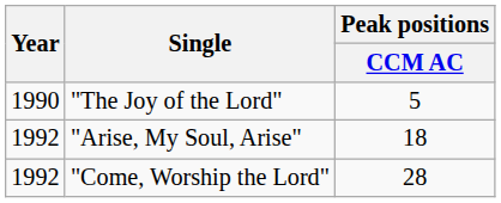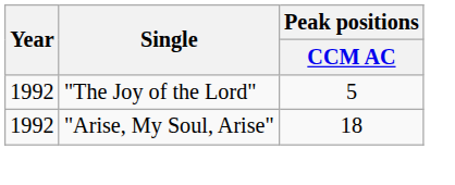"The Joy of the Lord" | Year: 1990 -> 1992
- row: 1992 | "Come, Worship the Lord" | 28
